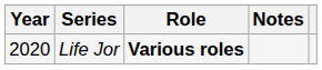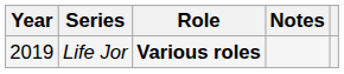Life Jor | Year: 2020 -> 2019
